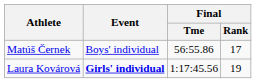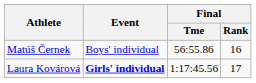Matúš Černek | Final / Rank: 17 -> 16
Laura Kovárová | Final / Rank: 19 -> 17
